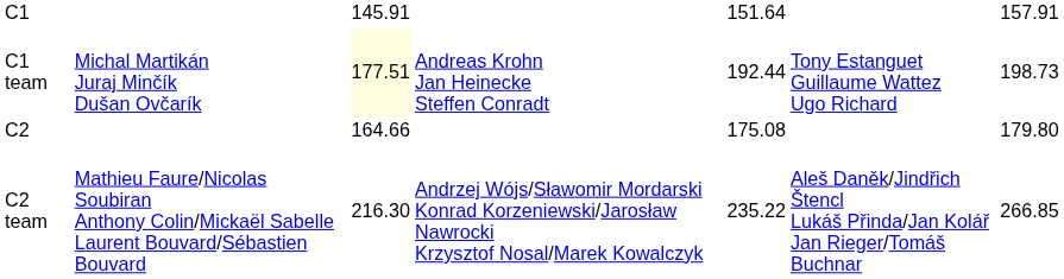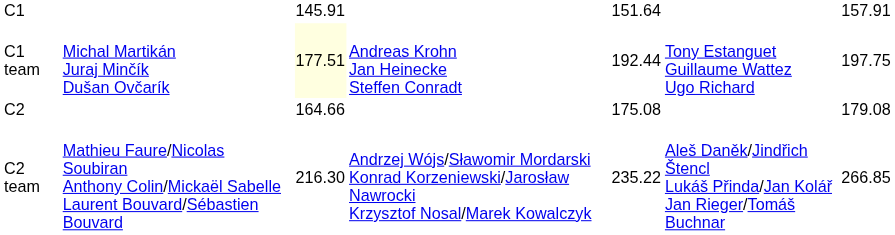C1 team | column 7: 198.73 -> 197.75
C2 | column 7: 179.80 -> 179.08
